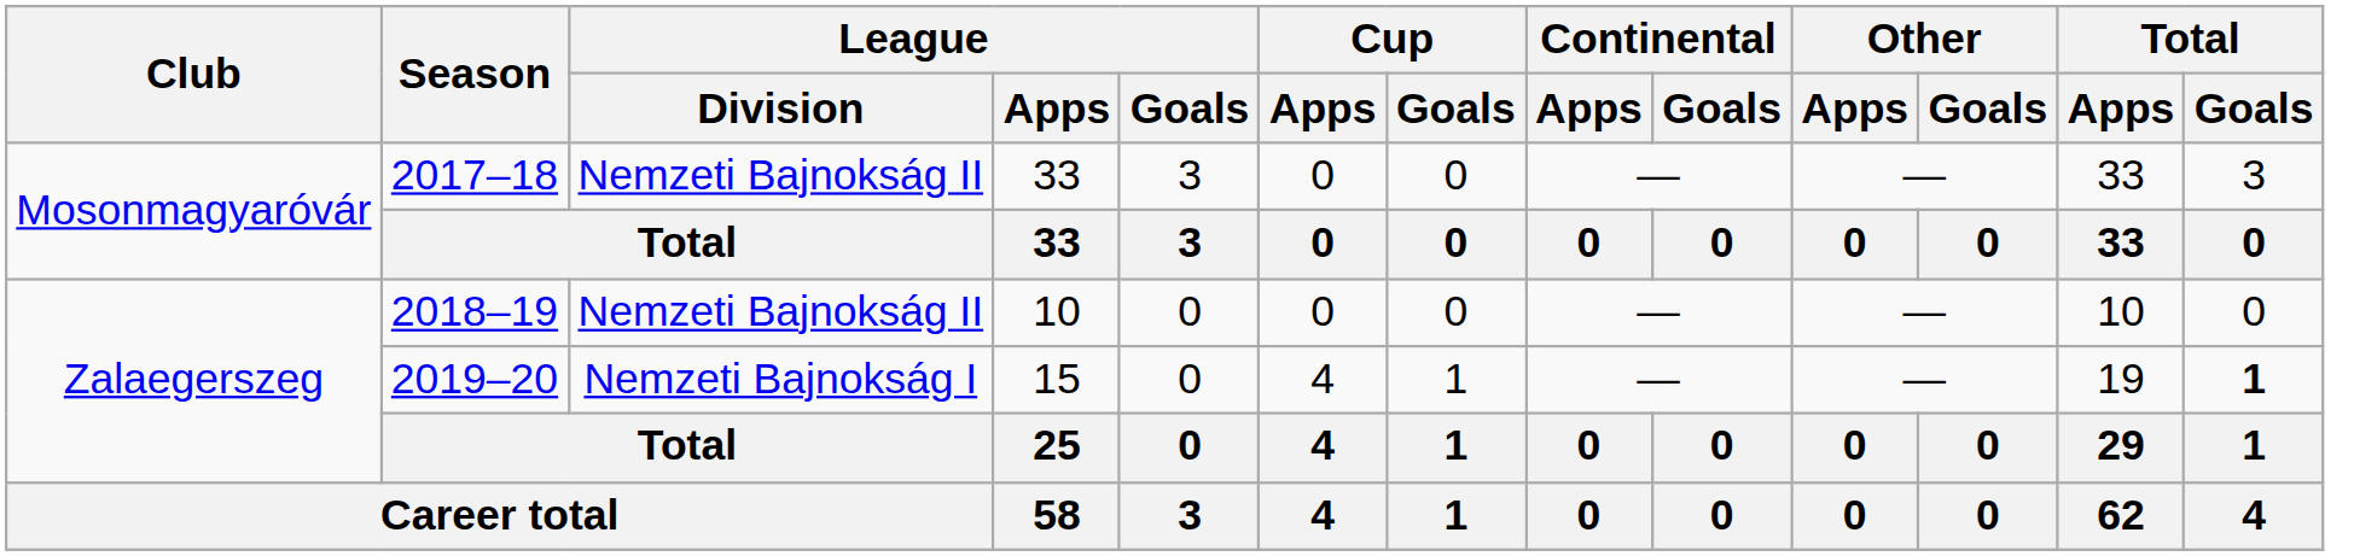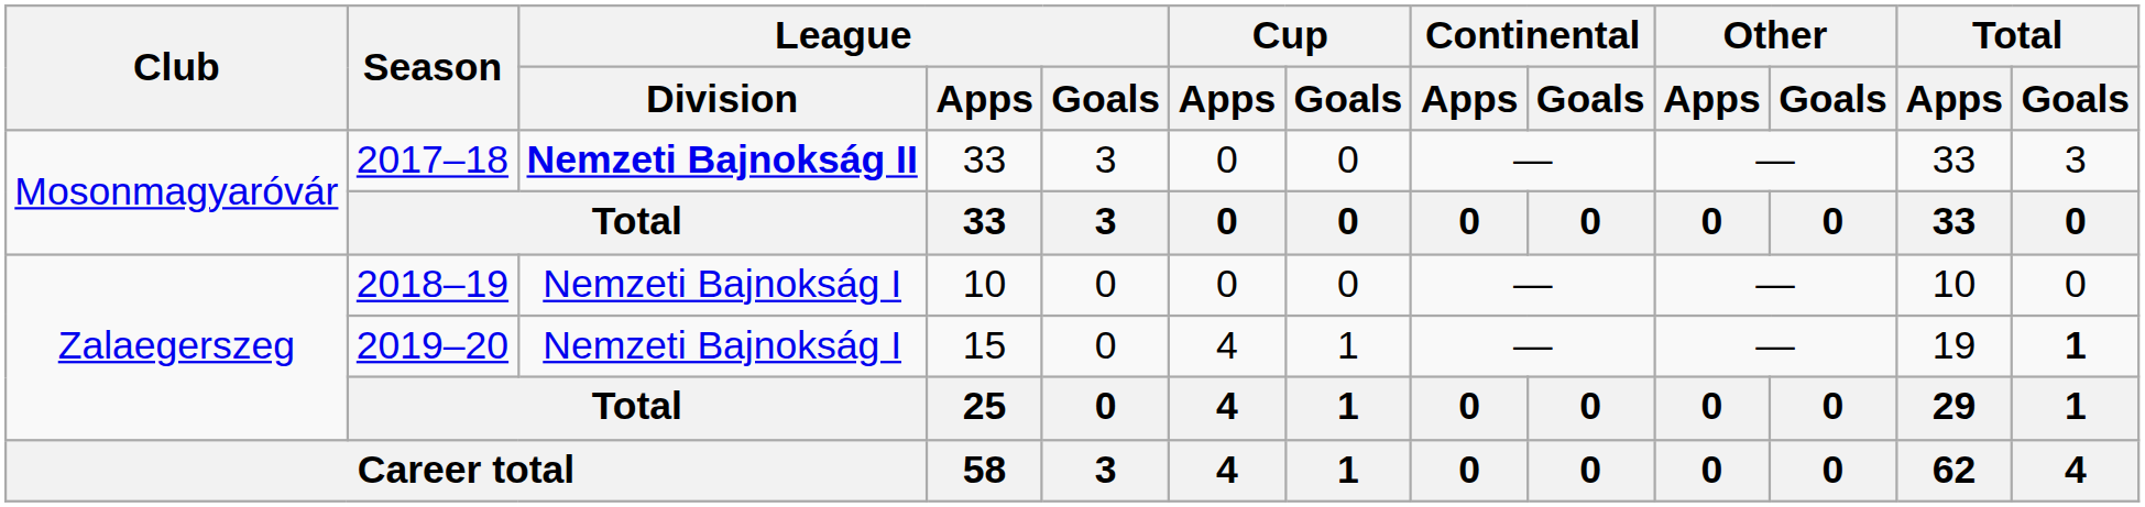2017–18 | League / Division: normal -> bold
2018–19 | League / Division: Nemzeti Bajnokság II -> Nemzeti Bajnokság I
